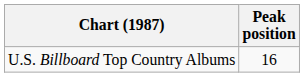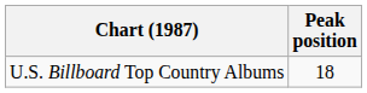U.S. Billboard Top Country Albums | Peak position: 16 -> 18
